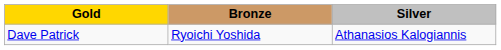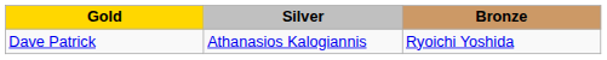columns swapped: Silver <-> Bronze
